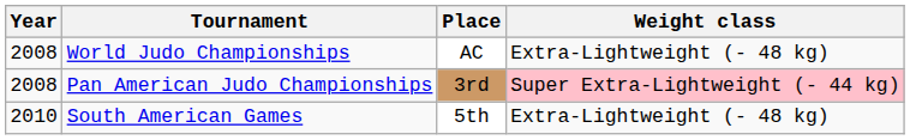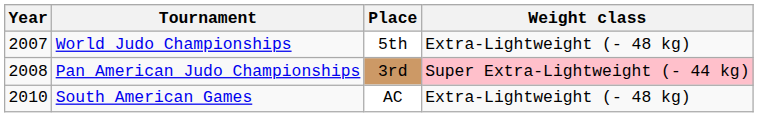World Judo Championships | Year: 2008 -> 2007
World Judo Championships | Place: AC -> 5th
South American Games | Place: 5th -> AC
